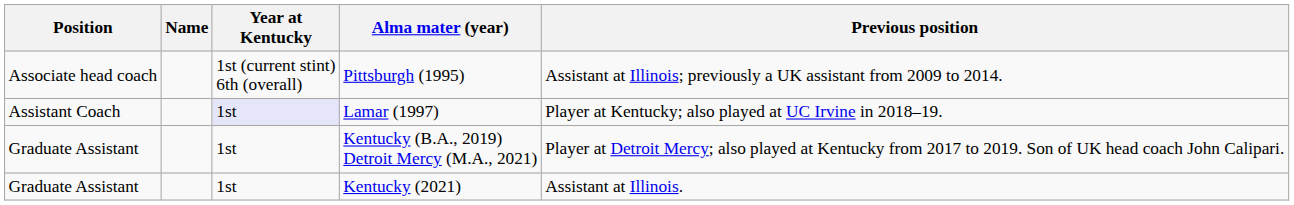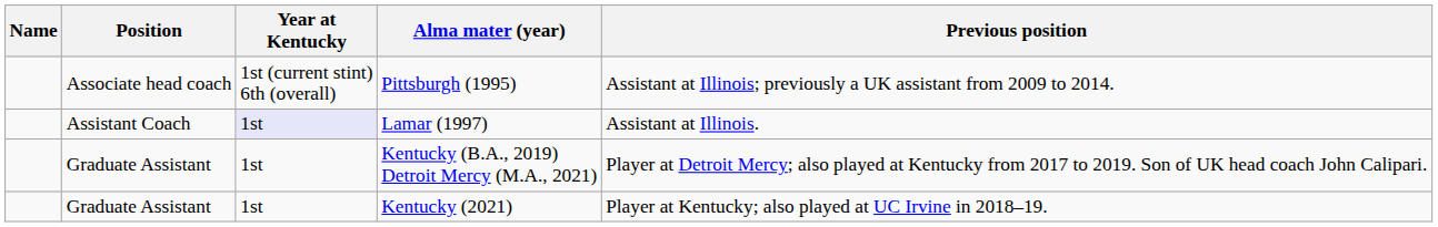columns swapped: Name <-> Position
Lamar (1997) | Previous position: Player at Kentucky; also played at UC Irvine in 2018–19. -> Assistant at Illinois.
Kentucky (2021) | Previous position: Assistant at Illinois. -> Player at Kentucky; also played at UC Irvine in 2018–19.
